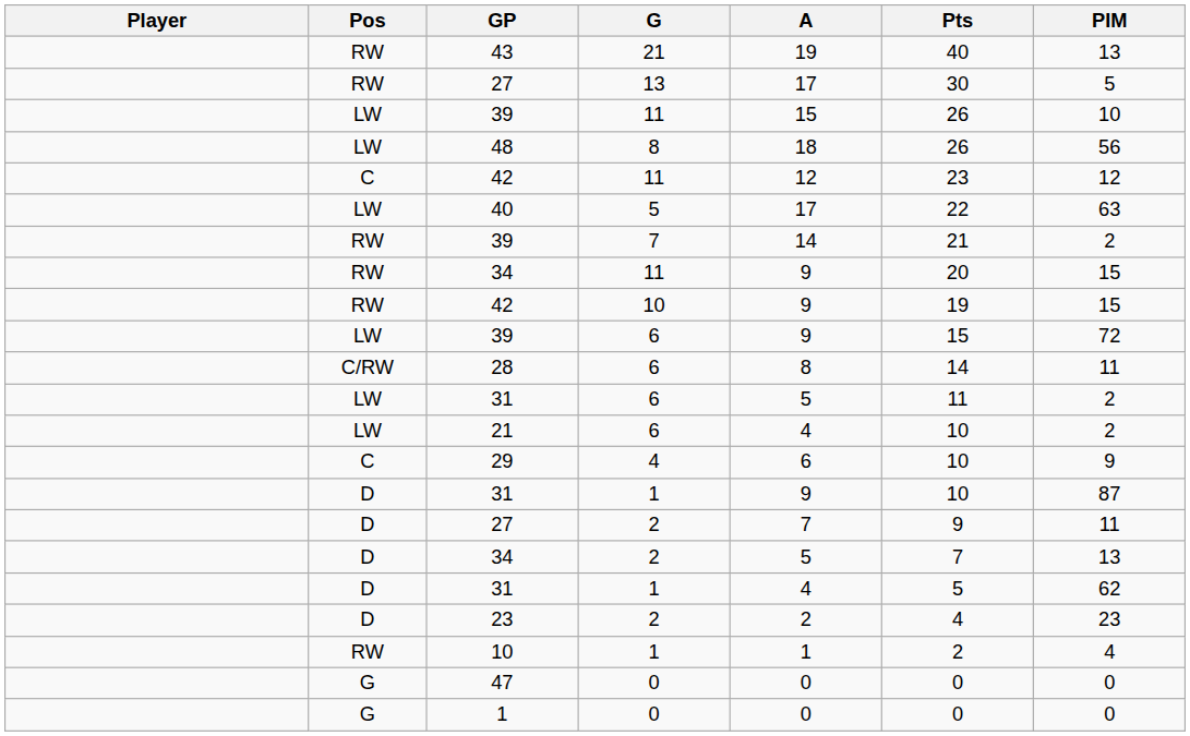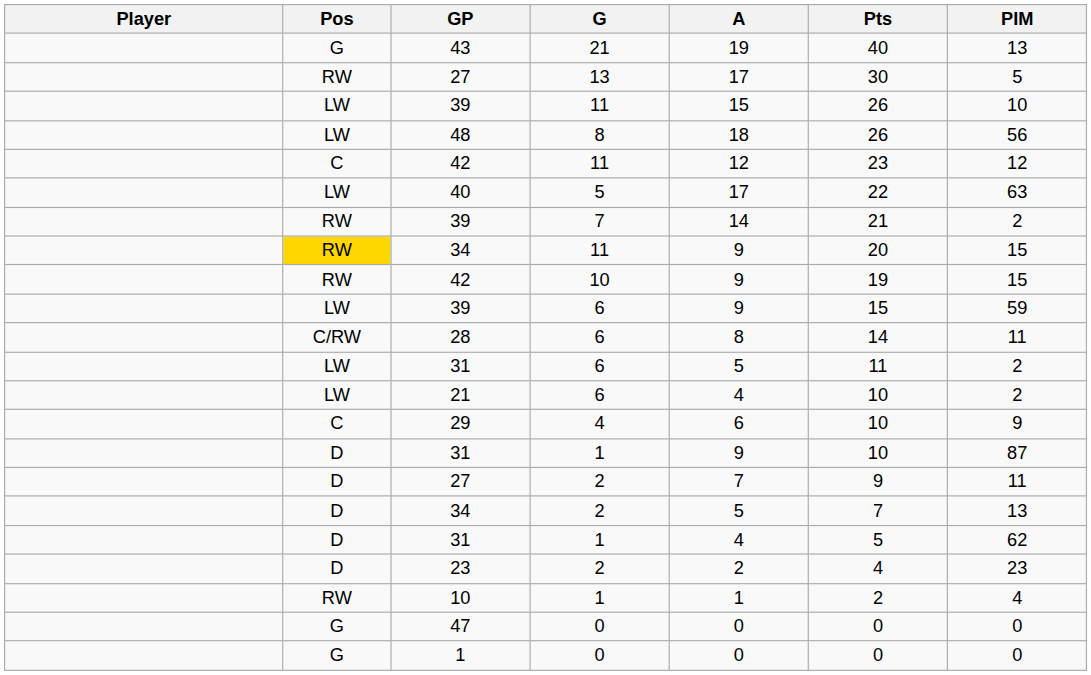43 | Pos: RW -> G
34 / 11 | Pos: no background -> gold background
39 / 6 | PIM: 72 -> 59
